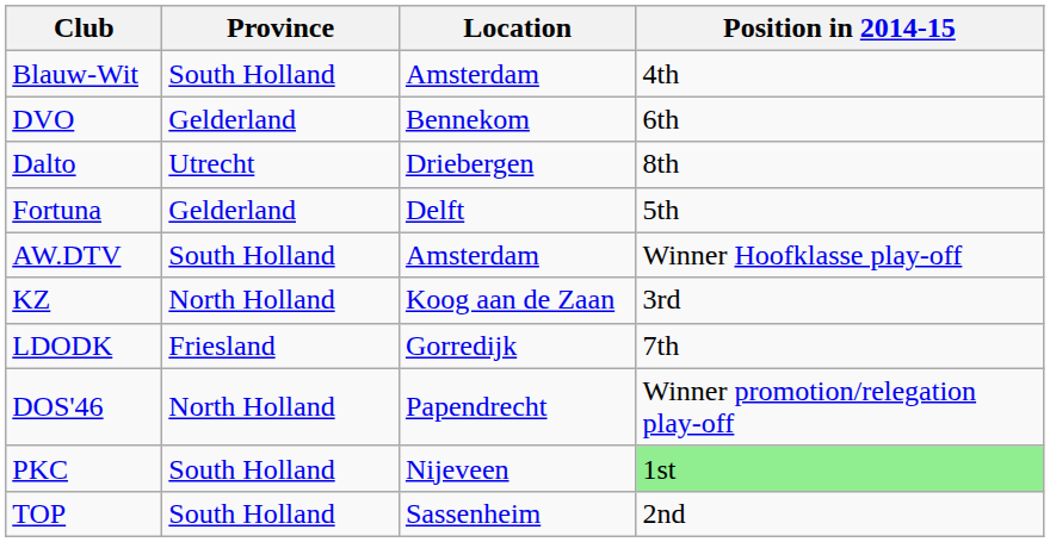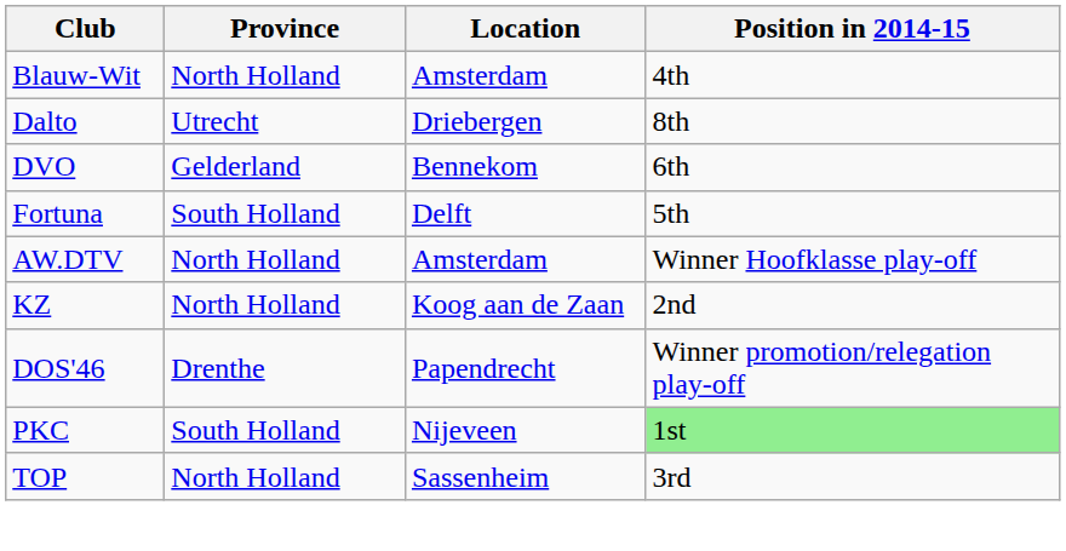Blauw-Wit | Province: South Holland -> North Holland
rows swapped: Dalto <-> DVO
Fortuna | Province: Gelderland -> South Holland
AW.DTV | Province: South Holland -> North Holland
KZ | Position in 2014-15: 3rd -> 2nd
- row: LDODK | Friesland | Gorredijk | 7th
DOS'46 | Province: North Holland -> Drenthe
TOP | Province: South Holland -> North Holland
TOP | Position in 2014-15: 2nd -> 3rd
